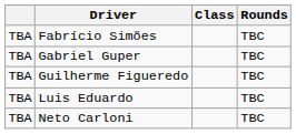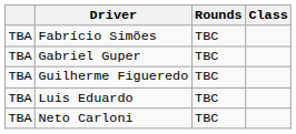columns swapped: Class <-> Rounds
